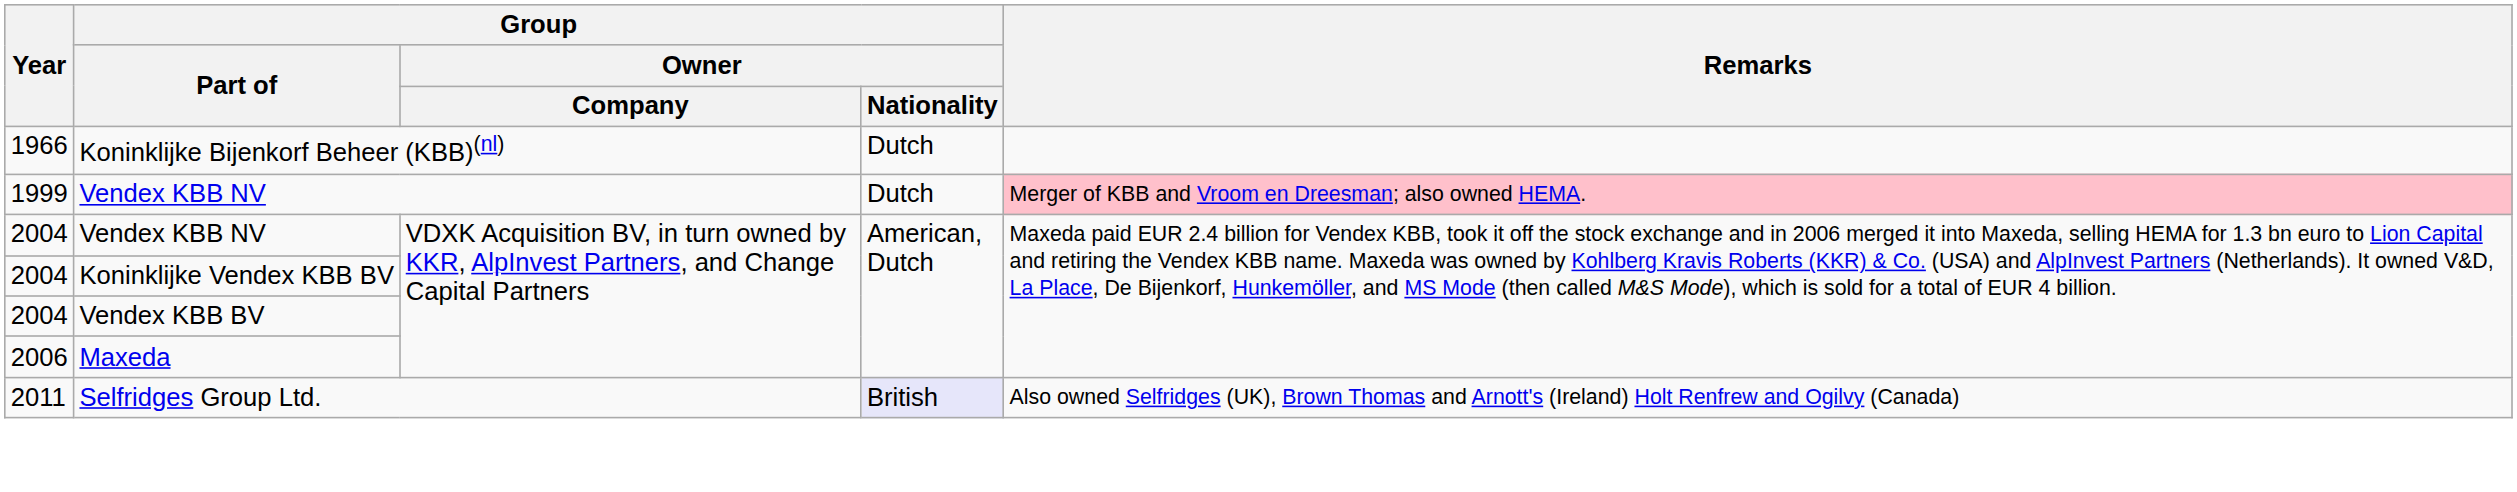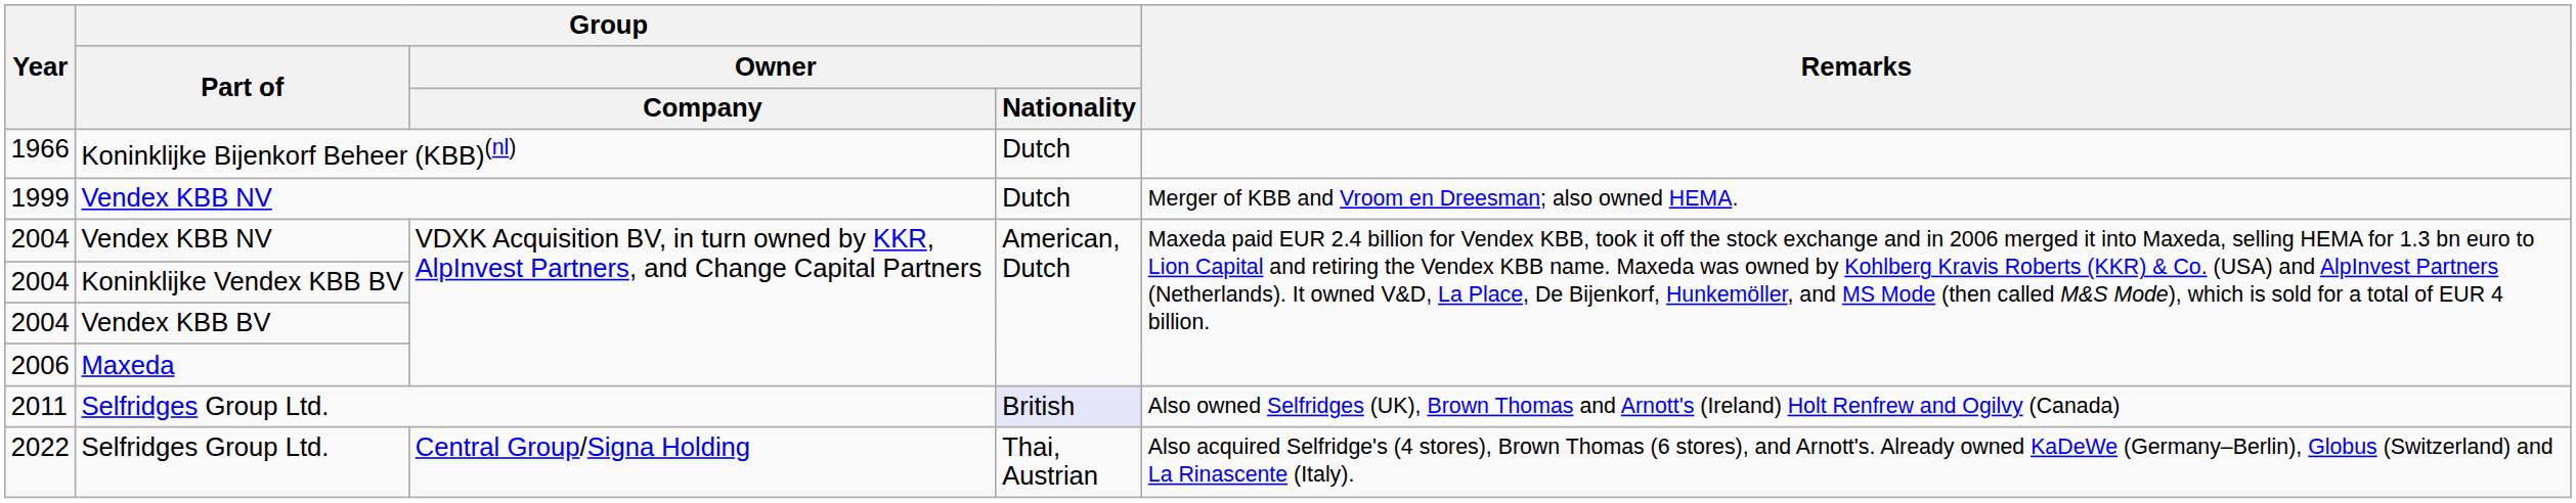1999 | Remarks: pink background -> no background
+ row: 2022 | Selfridges Group Ltd. | Central Group/Signa Holding | Thai, Austrian | Also acquired Selfridge's (4 stores), Brown Thomas (6 stores), and Arnott's. Already owned KaDeWe (Germany–Berlin), Globus (Switzerland) and La Rinascente (Italy).
